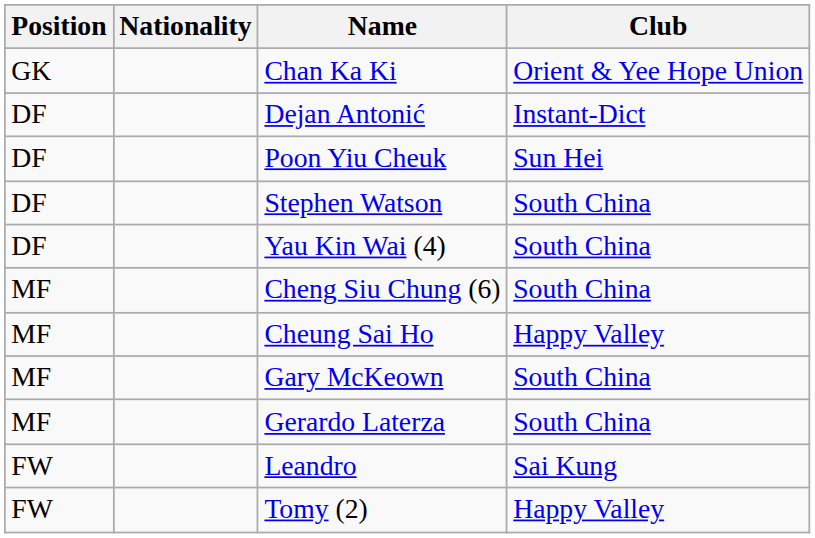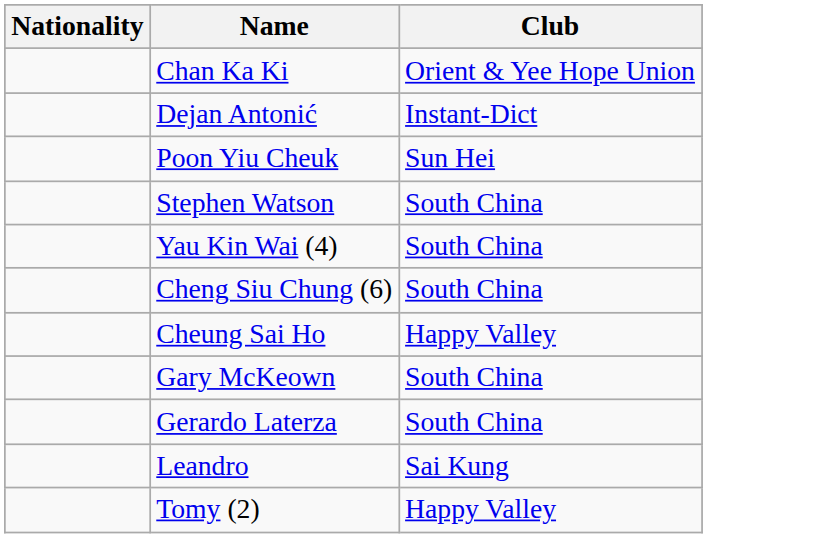- column: Position | GK | DF | DF | DF | DF | MF | MF | MF | MF | FW | FW
